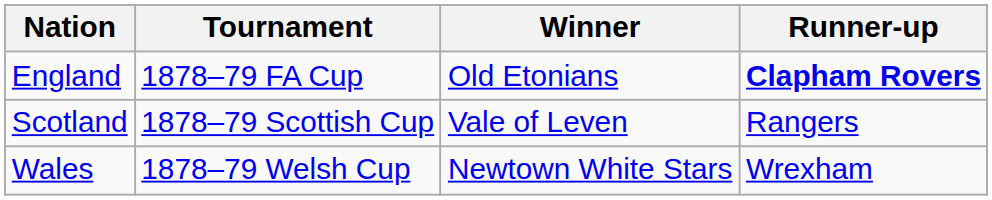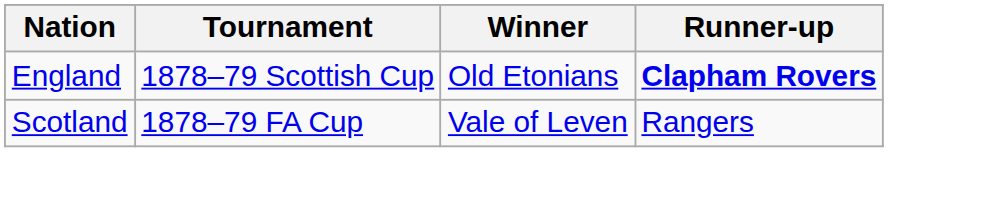England | Tournament: 1878–79 FA Cup -> 1878–79 Scottish Cup
Scotland | Tournament: 1878–79 Scottish Cup -> 1878–79 FA Cup
- row: Wales | 1878–79 Welsh Cup | Newtown White Stars | Wrexham
